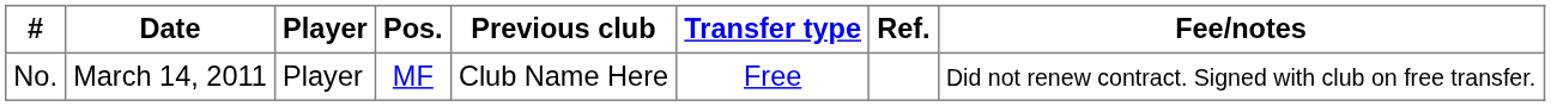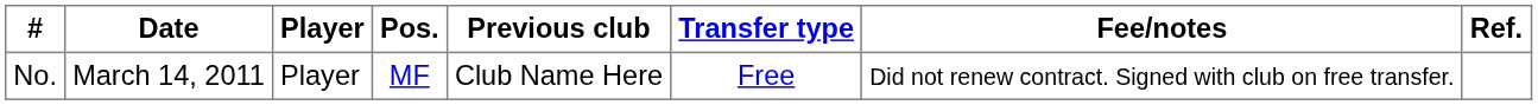columns swapped: Fee/notes <-> Ref.
